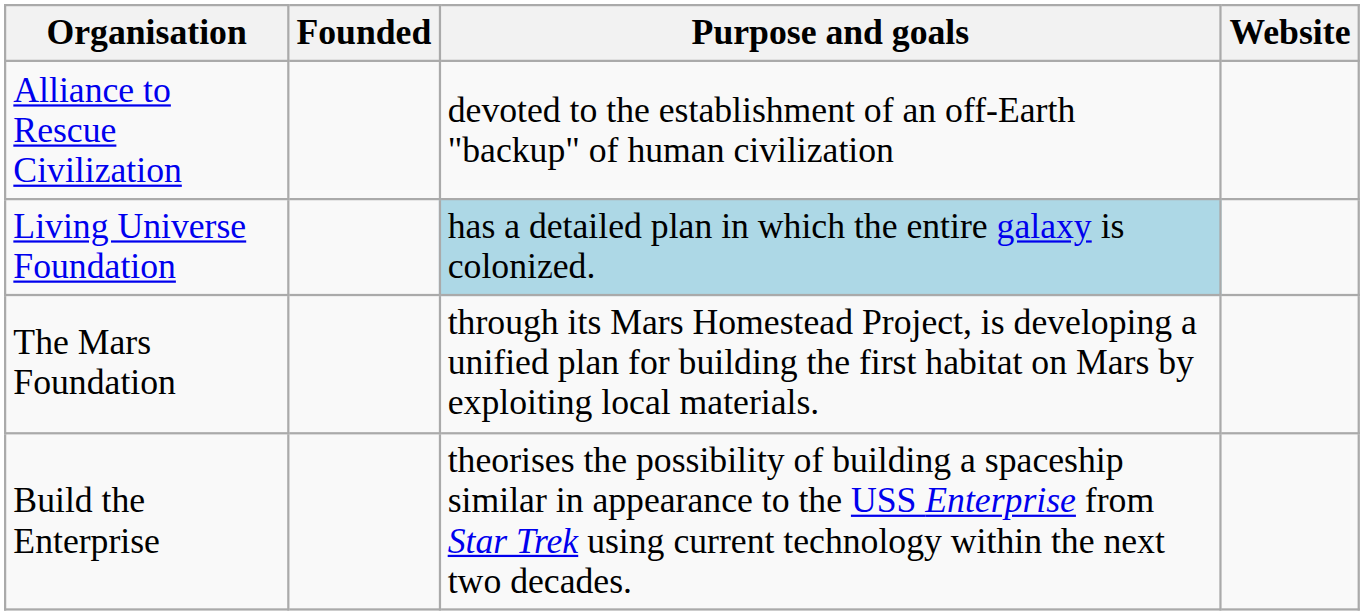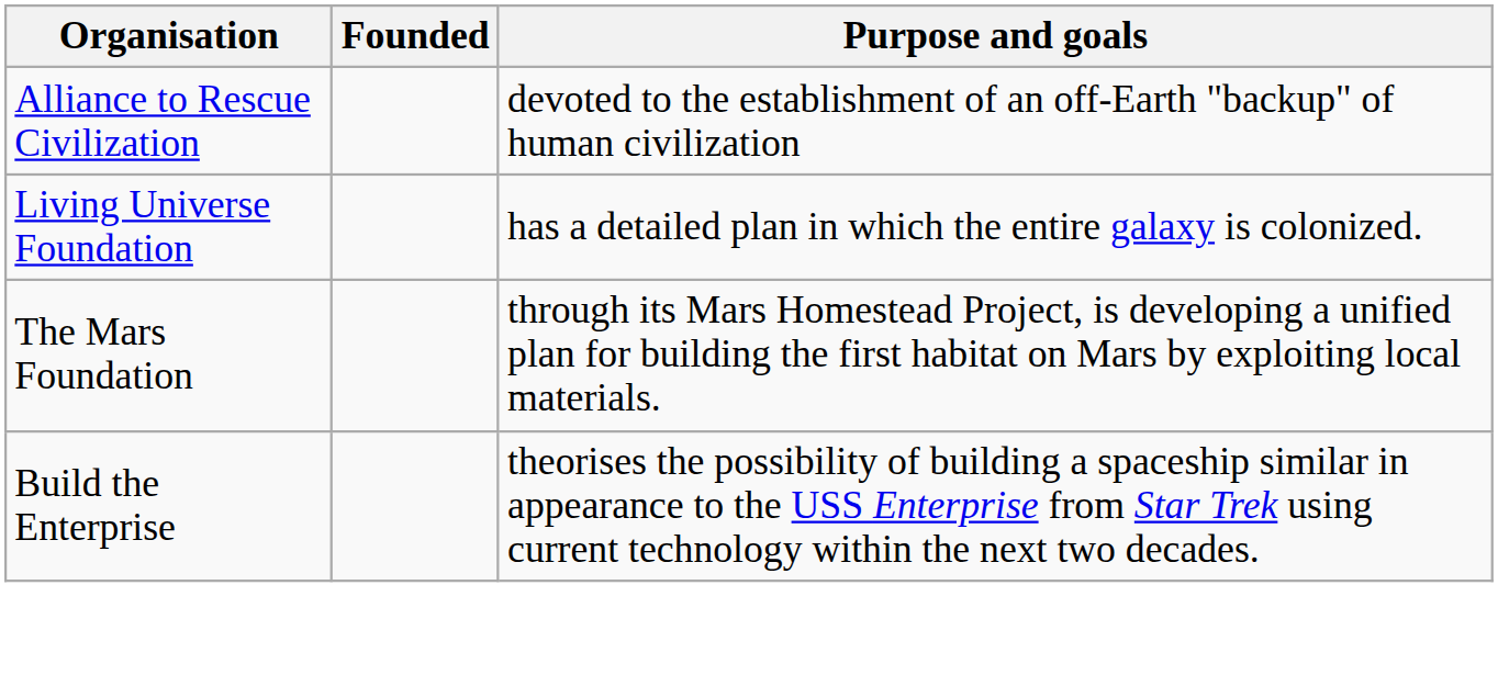- column: Website
Living Universe Foundation | Purpose and goals: lightblue background -> no background
